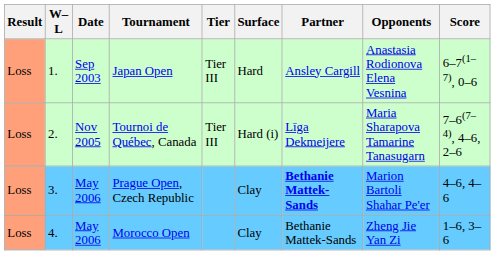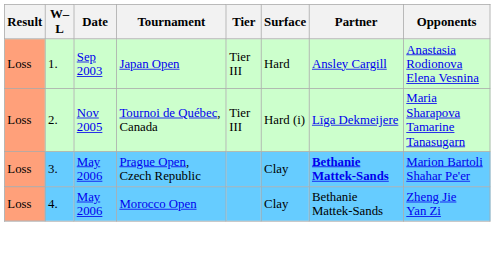- column: Score | 6–7(1–7), 0–6 | 7–6(7–4), 4–6, 2–6 | 4–6, 4–6 | 1–6, 3–6
